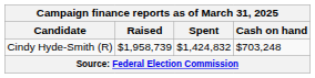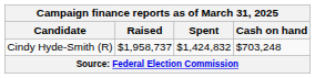Cindy Hyde-Smith (R) | Raised: $1,958,739 -> $1,958,737
